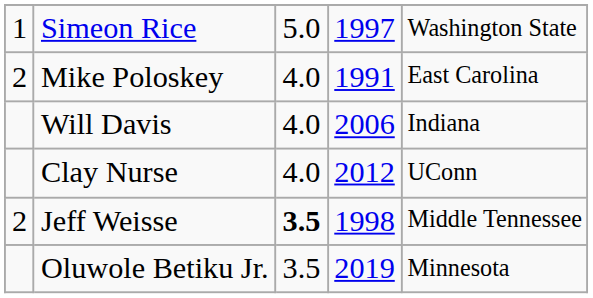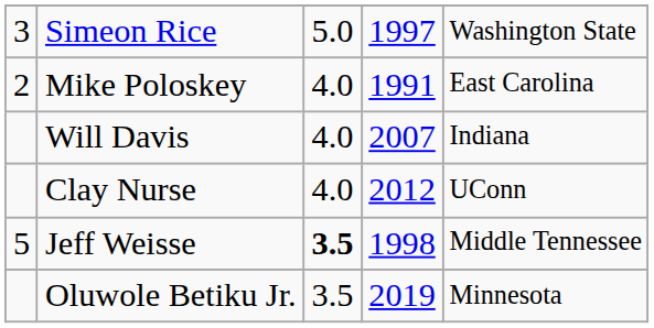Simeon Rice | column 1: 1 -> 3
Will Davis | column 4: 2006 -> 2007
Jeff Weisse | column 1: 2 -> 5
